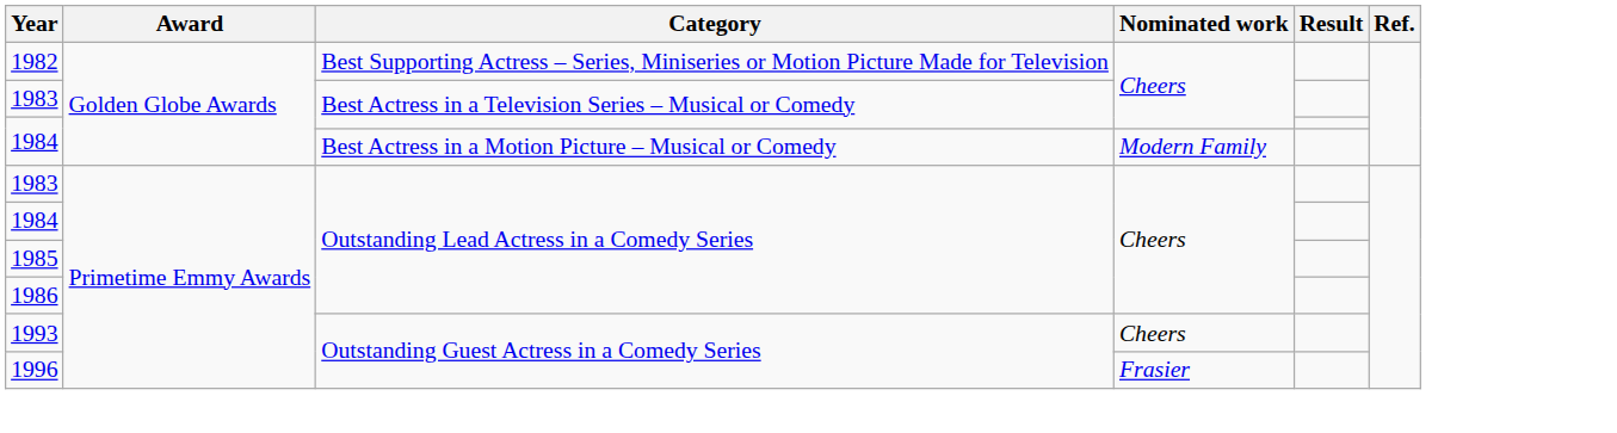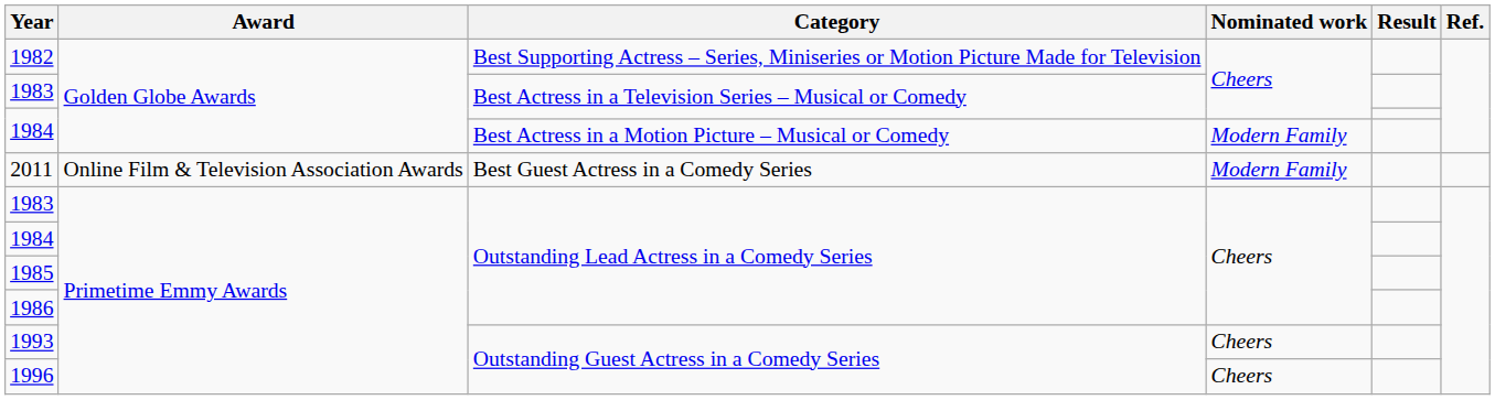+ row: 2011 | Online Film & Television Association Awards | Best Guest Actress in a Comedy Series | Modern Family
1996 | Nominated work: Frasier -> Cheers
